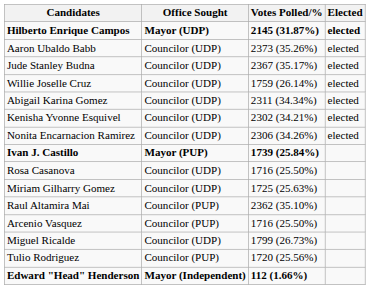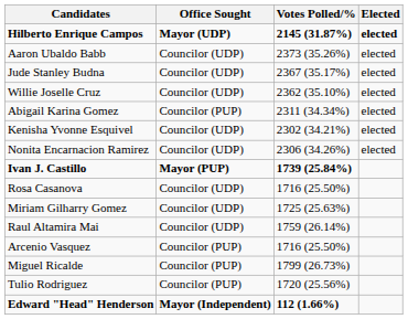Willie Joselle Cruz | Votes Polled/%: 1759 (26.14%) -> 2362 (35.10%)
Abigail Karina Gomez | Office Sought: Councilor (UDP) -> Councilor (PUP)
Raul Altamira Mai | Office Sought: Councilor (PUP) -> Councilor (UDP)
Raul Altamira Mai | Votes Polled/%: 2362 (35.10%) -> 1759 (26.14%)
Miguel Ricalde | Office Sought: Councilor (UDP) -> Councilor (PUP)
